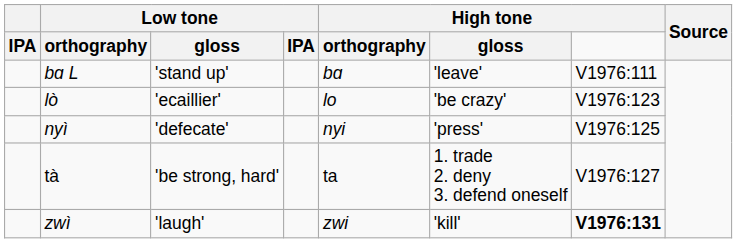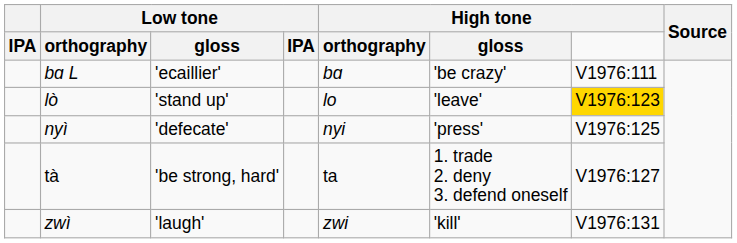bɑ L | Low tone / gloss: 'stand up' -> 'ecaillier'
bɑ L | High tone / gloss: 'leave' -> 'be crazy'
lò | Low tone / gloss: 'ecaillier' -> 'stand up'
lò | High tone / gloss: 'be crazy' -> 'leave'
lò | High tone: no background -> gold background
zwì | High tone: bold -> normal
